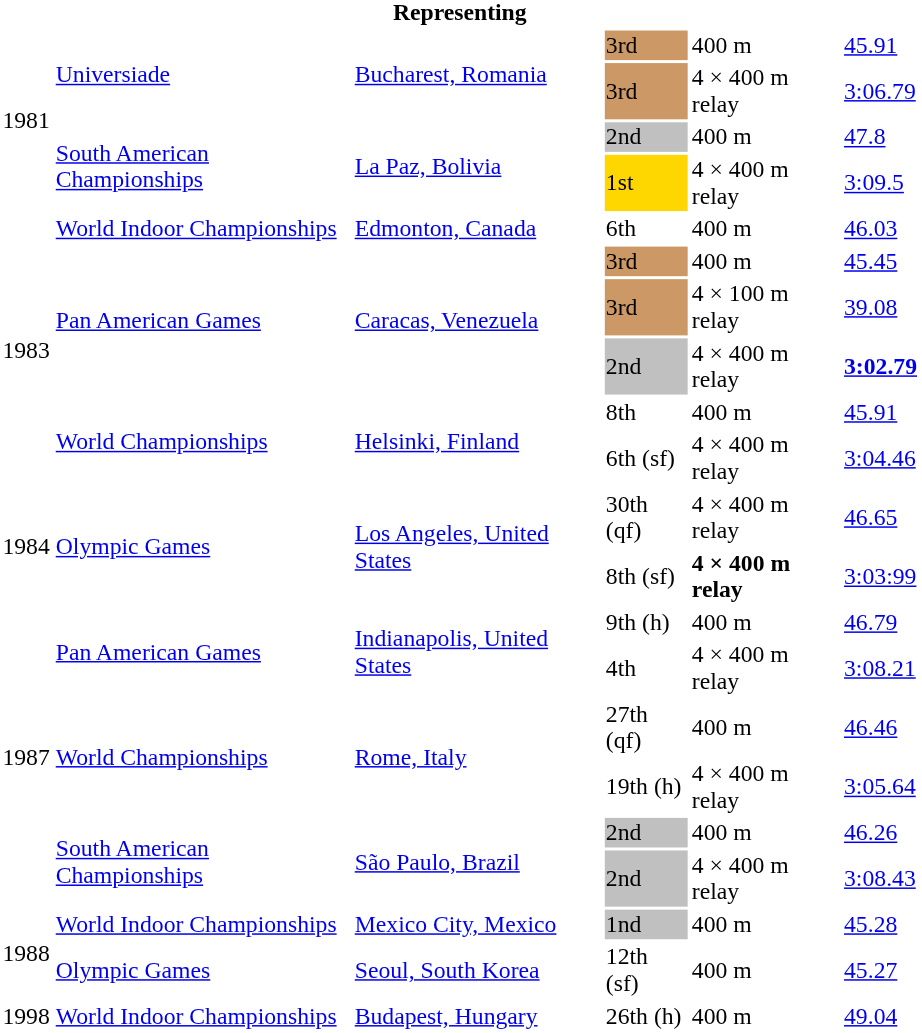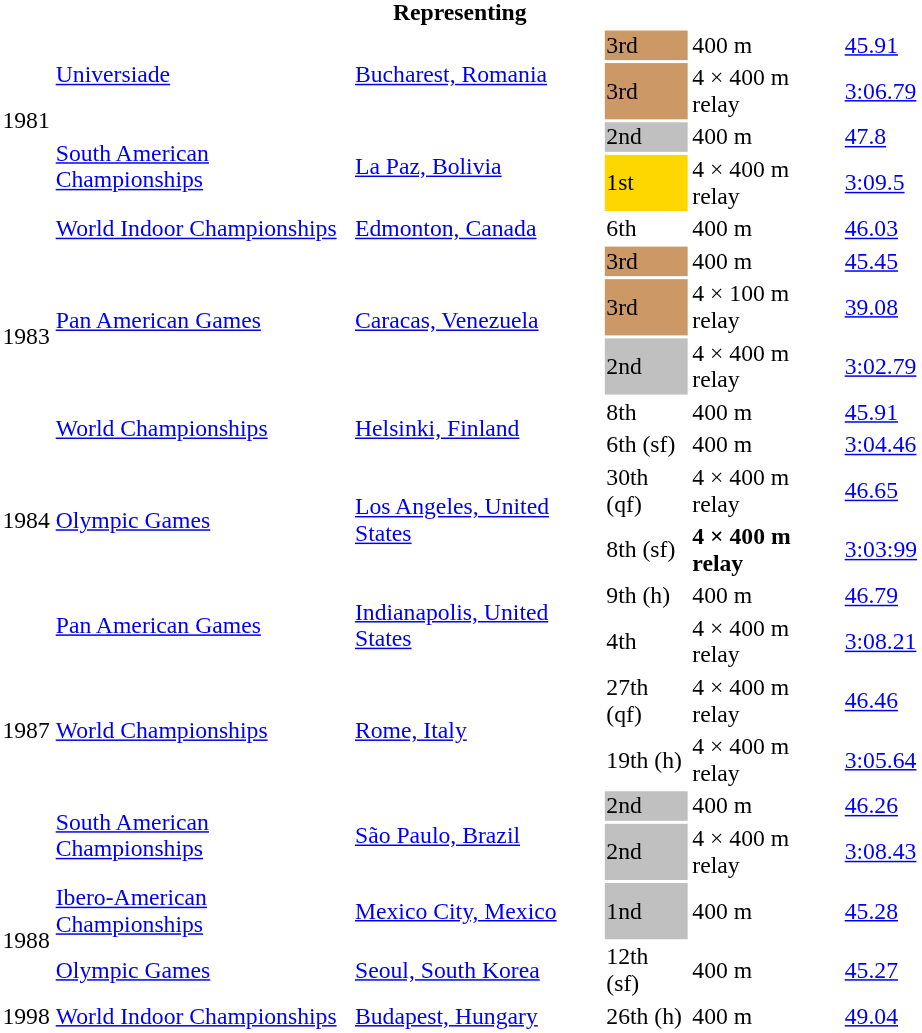Caracas, Venezuela / 2nd | column 6: bold -> normal
6th (sf) | column 5: 4 × 400 m relay -> 400 m
27th (qf) | column 5: 400 m -> 4 × 400 m relay
1nd | column 2: World Indoor Championships -> Ibero-American Championships
